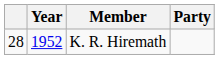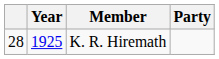K. R. Hiremath | Year: 1952 -> 1925
